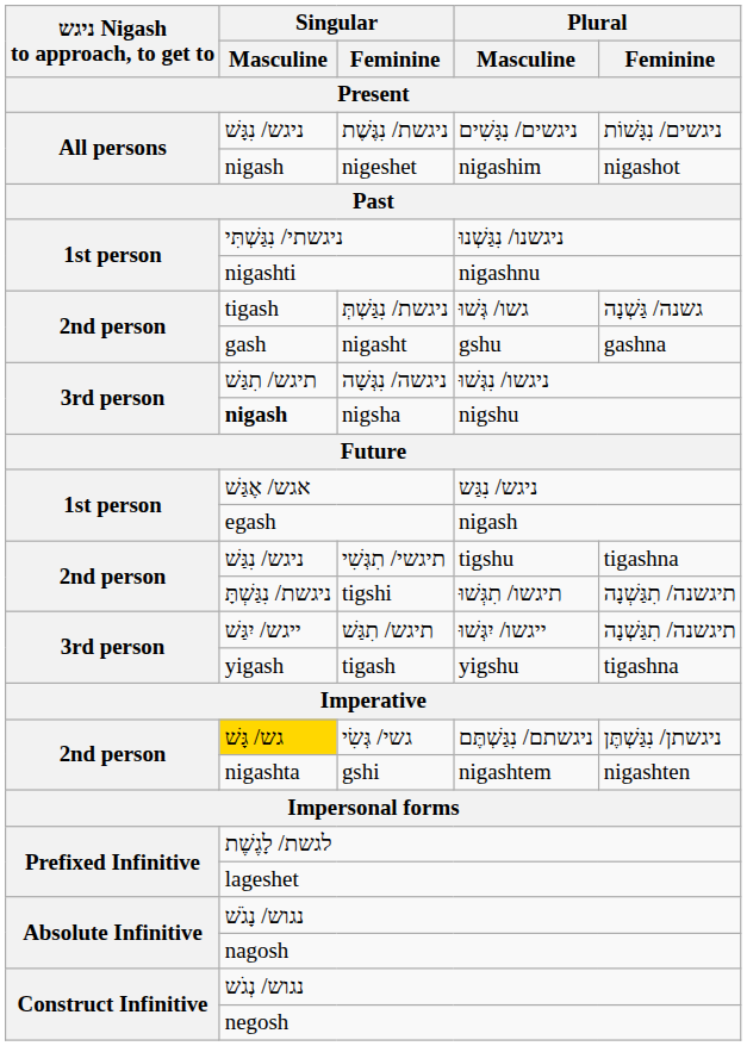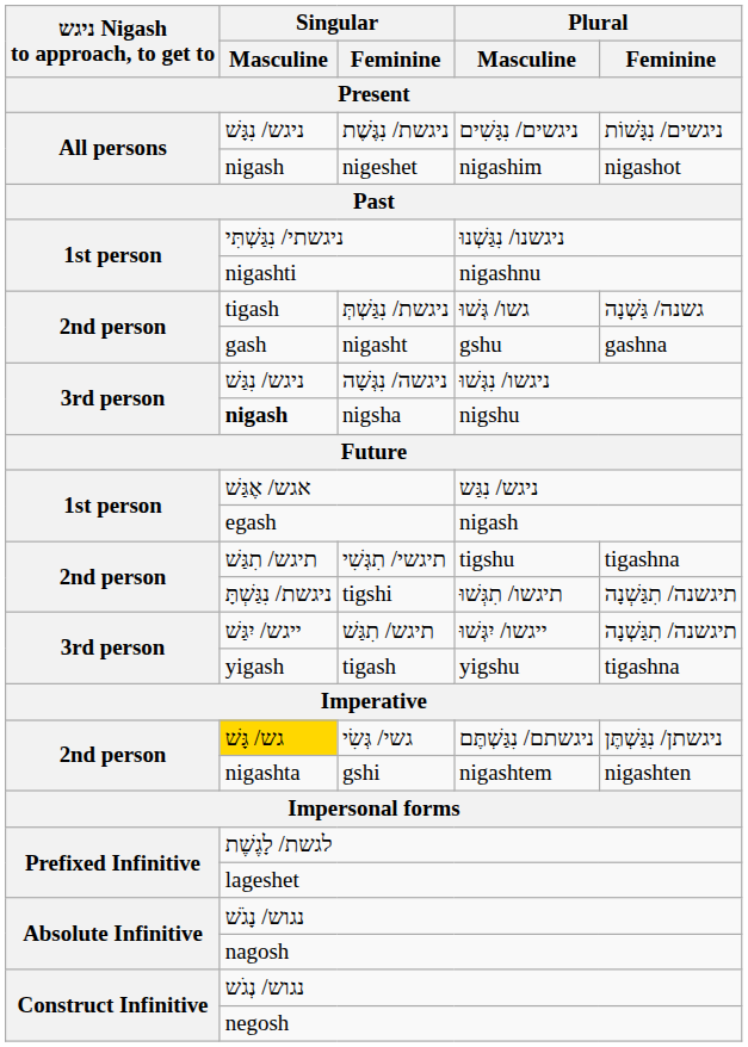ניגשה/ נִגְּשָׁה | Singular / Masculine: תיגש/ תִגַּשׁ -> ניגש/ נִגַּשׁ
תיגשי/ תִגְּשִׁי | Singular / Masculine: ניגש/ נִגַּשׁ -> תיגש/ תִגַּשׁ
